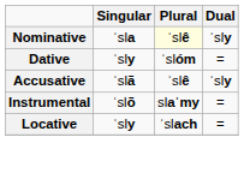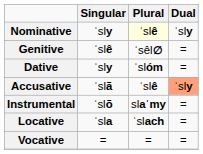Nominative | Singular: ˈsla -> ˈsly
+ row: Genitive | ˈslê | ˈsêl∅ | =
Accusative | Dual: no background -> lightsalmon background
Locative | Singular: ˈsly -> ˈsla
+ row: Vocative | = | = | =
